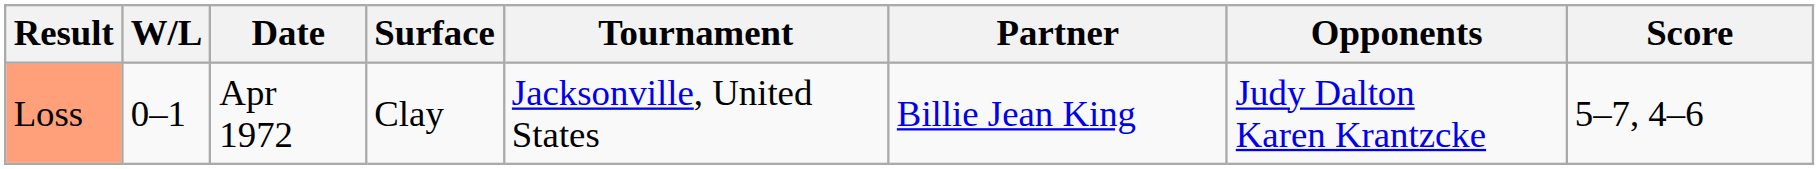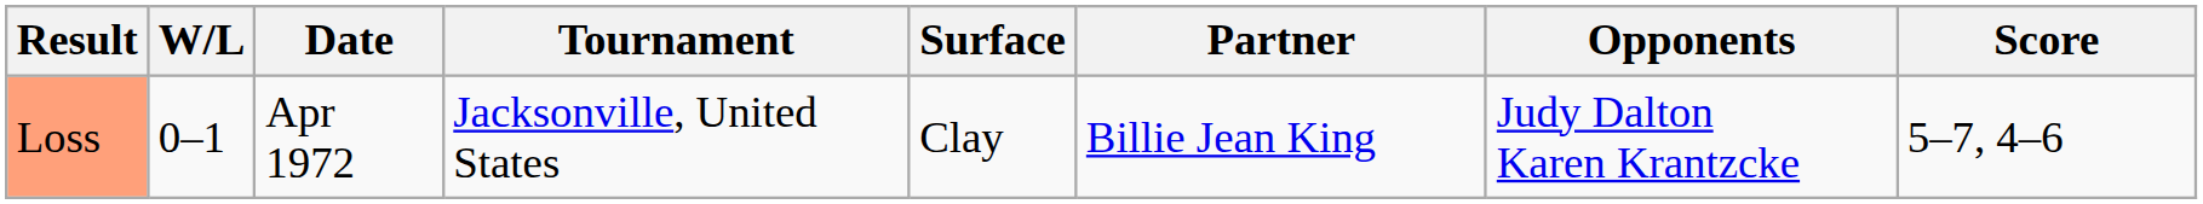columns swapped: Tournament <-> Surface
